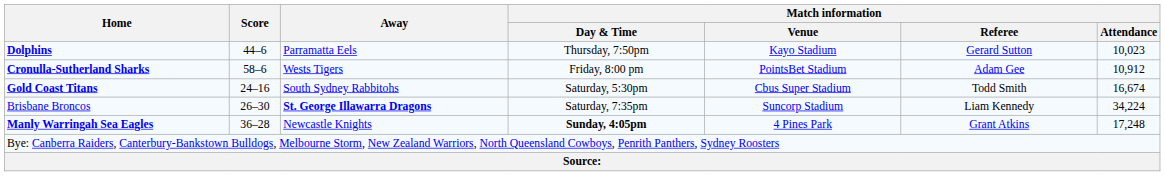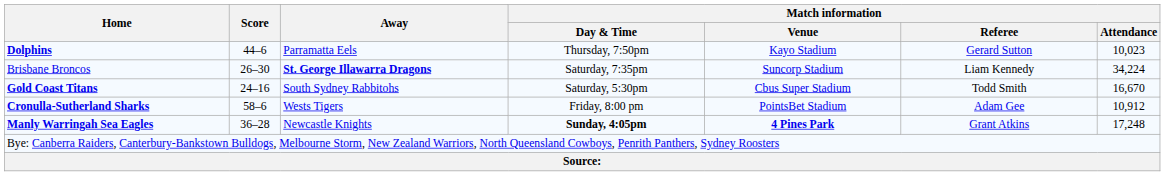rows swapped: Cronulla-Sutherland Sharks <-> Brisbane Broncos
Gold Coast Titans | Match information / Attendance: 16,674 -> 16,670
Manly Warringah Sea Eagles | Match information / Venue: normal -> bold
